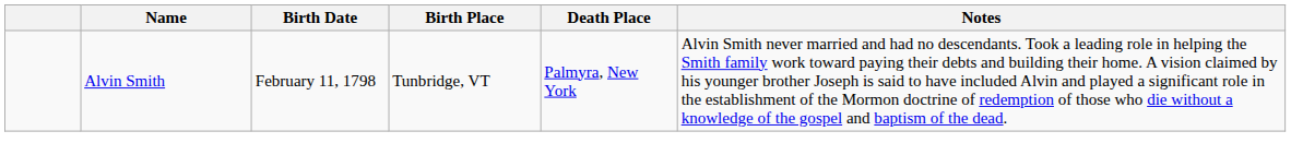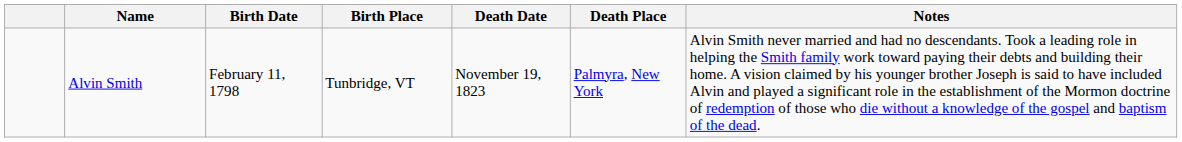+ column: Death Date | November 19, 1823
